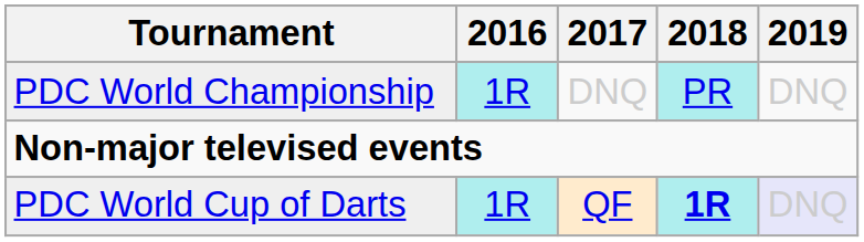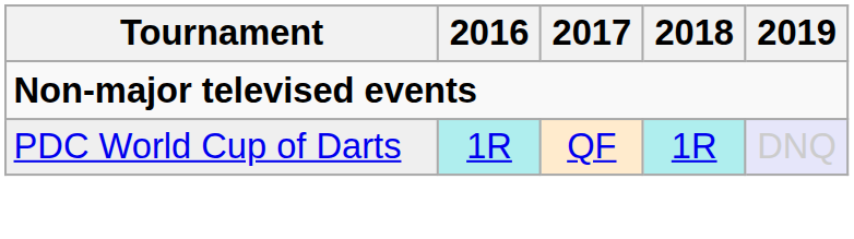- row: PDC World Championship | 1R | DNQ | PR | DNQ
PDC World Cup of Darts | 2018: bold -> normal
